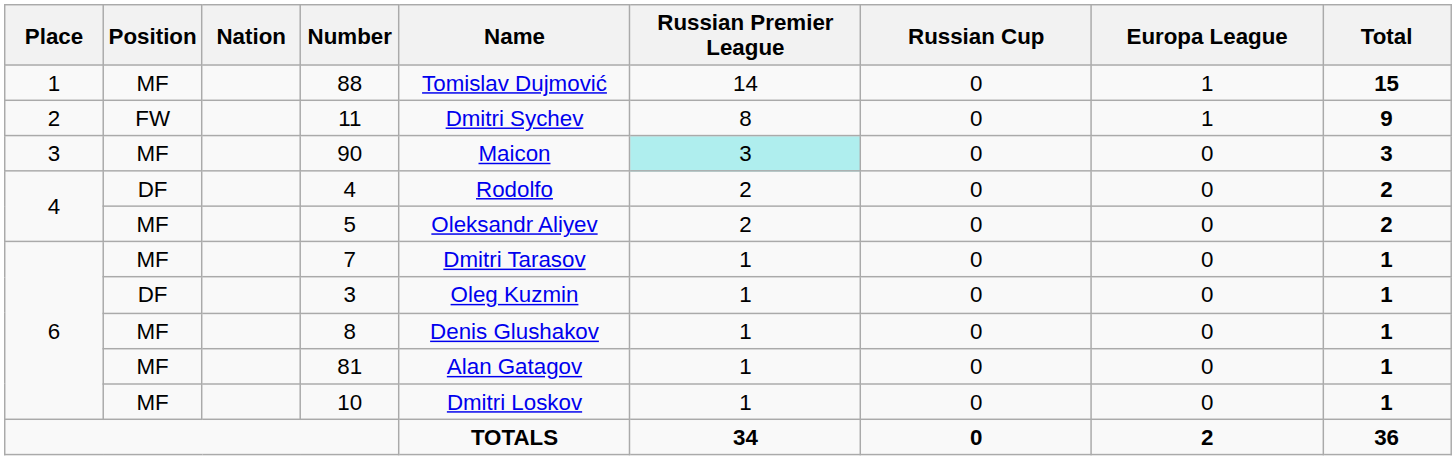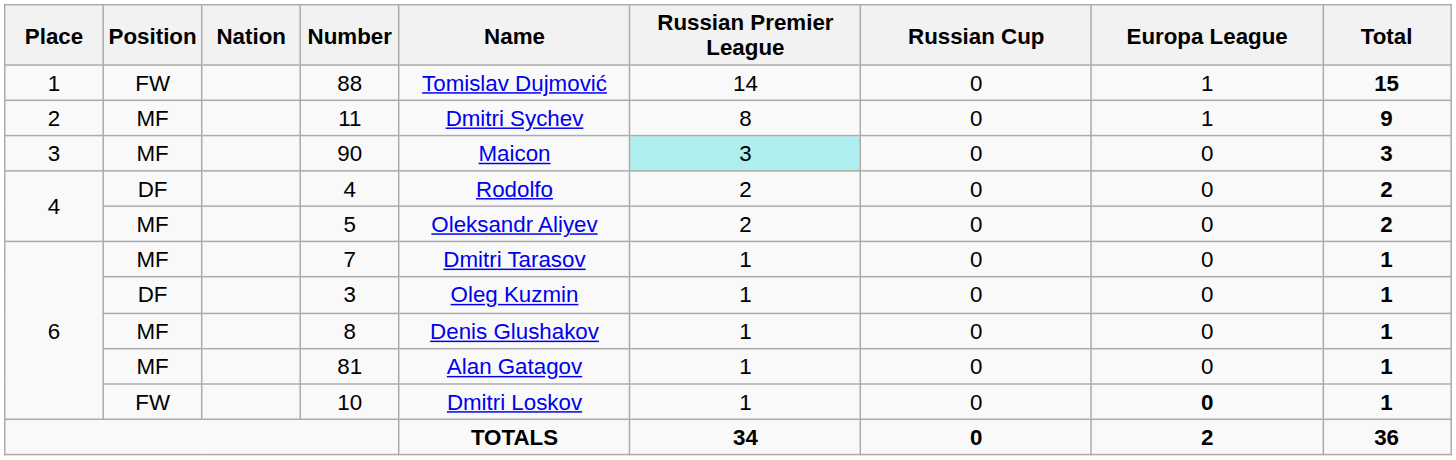88 | Position: MF -> FW
11 | Position: FW -> MF
10 | Position: MF -> FW
10 | Europa League: normal -> bold
